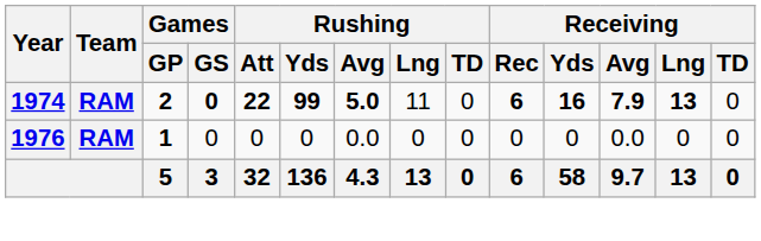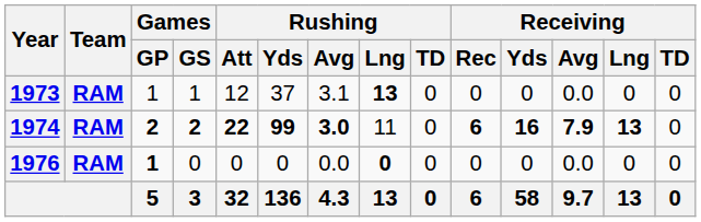+ row: 1973 | RAM | 1 | 1 | 12 | 37 | 3.1 | 13 | 0 | 0 | 0 | 0.0 | 0 | 0
1974 | Games / GS: 0 -> 2
1974 | Rushing / Avg: 5.0 -> 3.0
1976 | Rushing / Lng: normal -> bold
